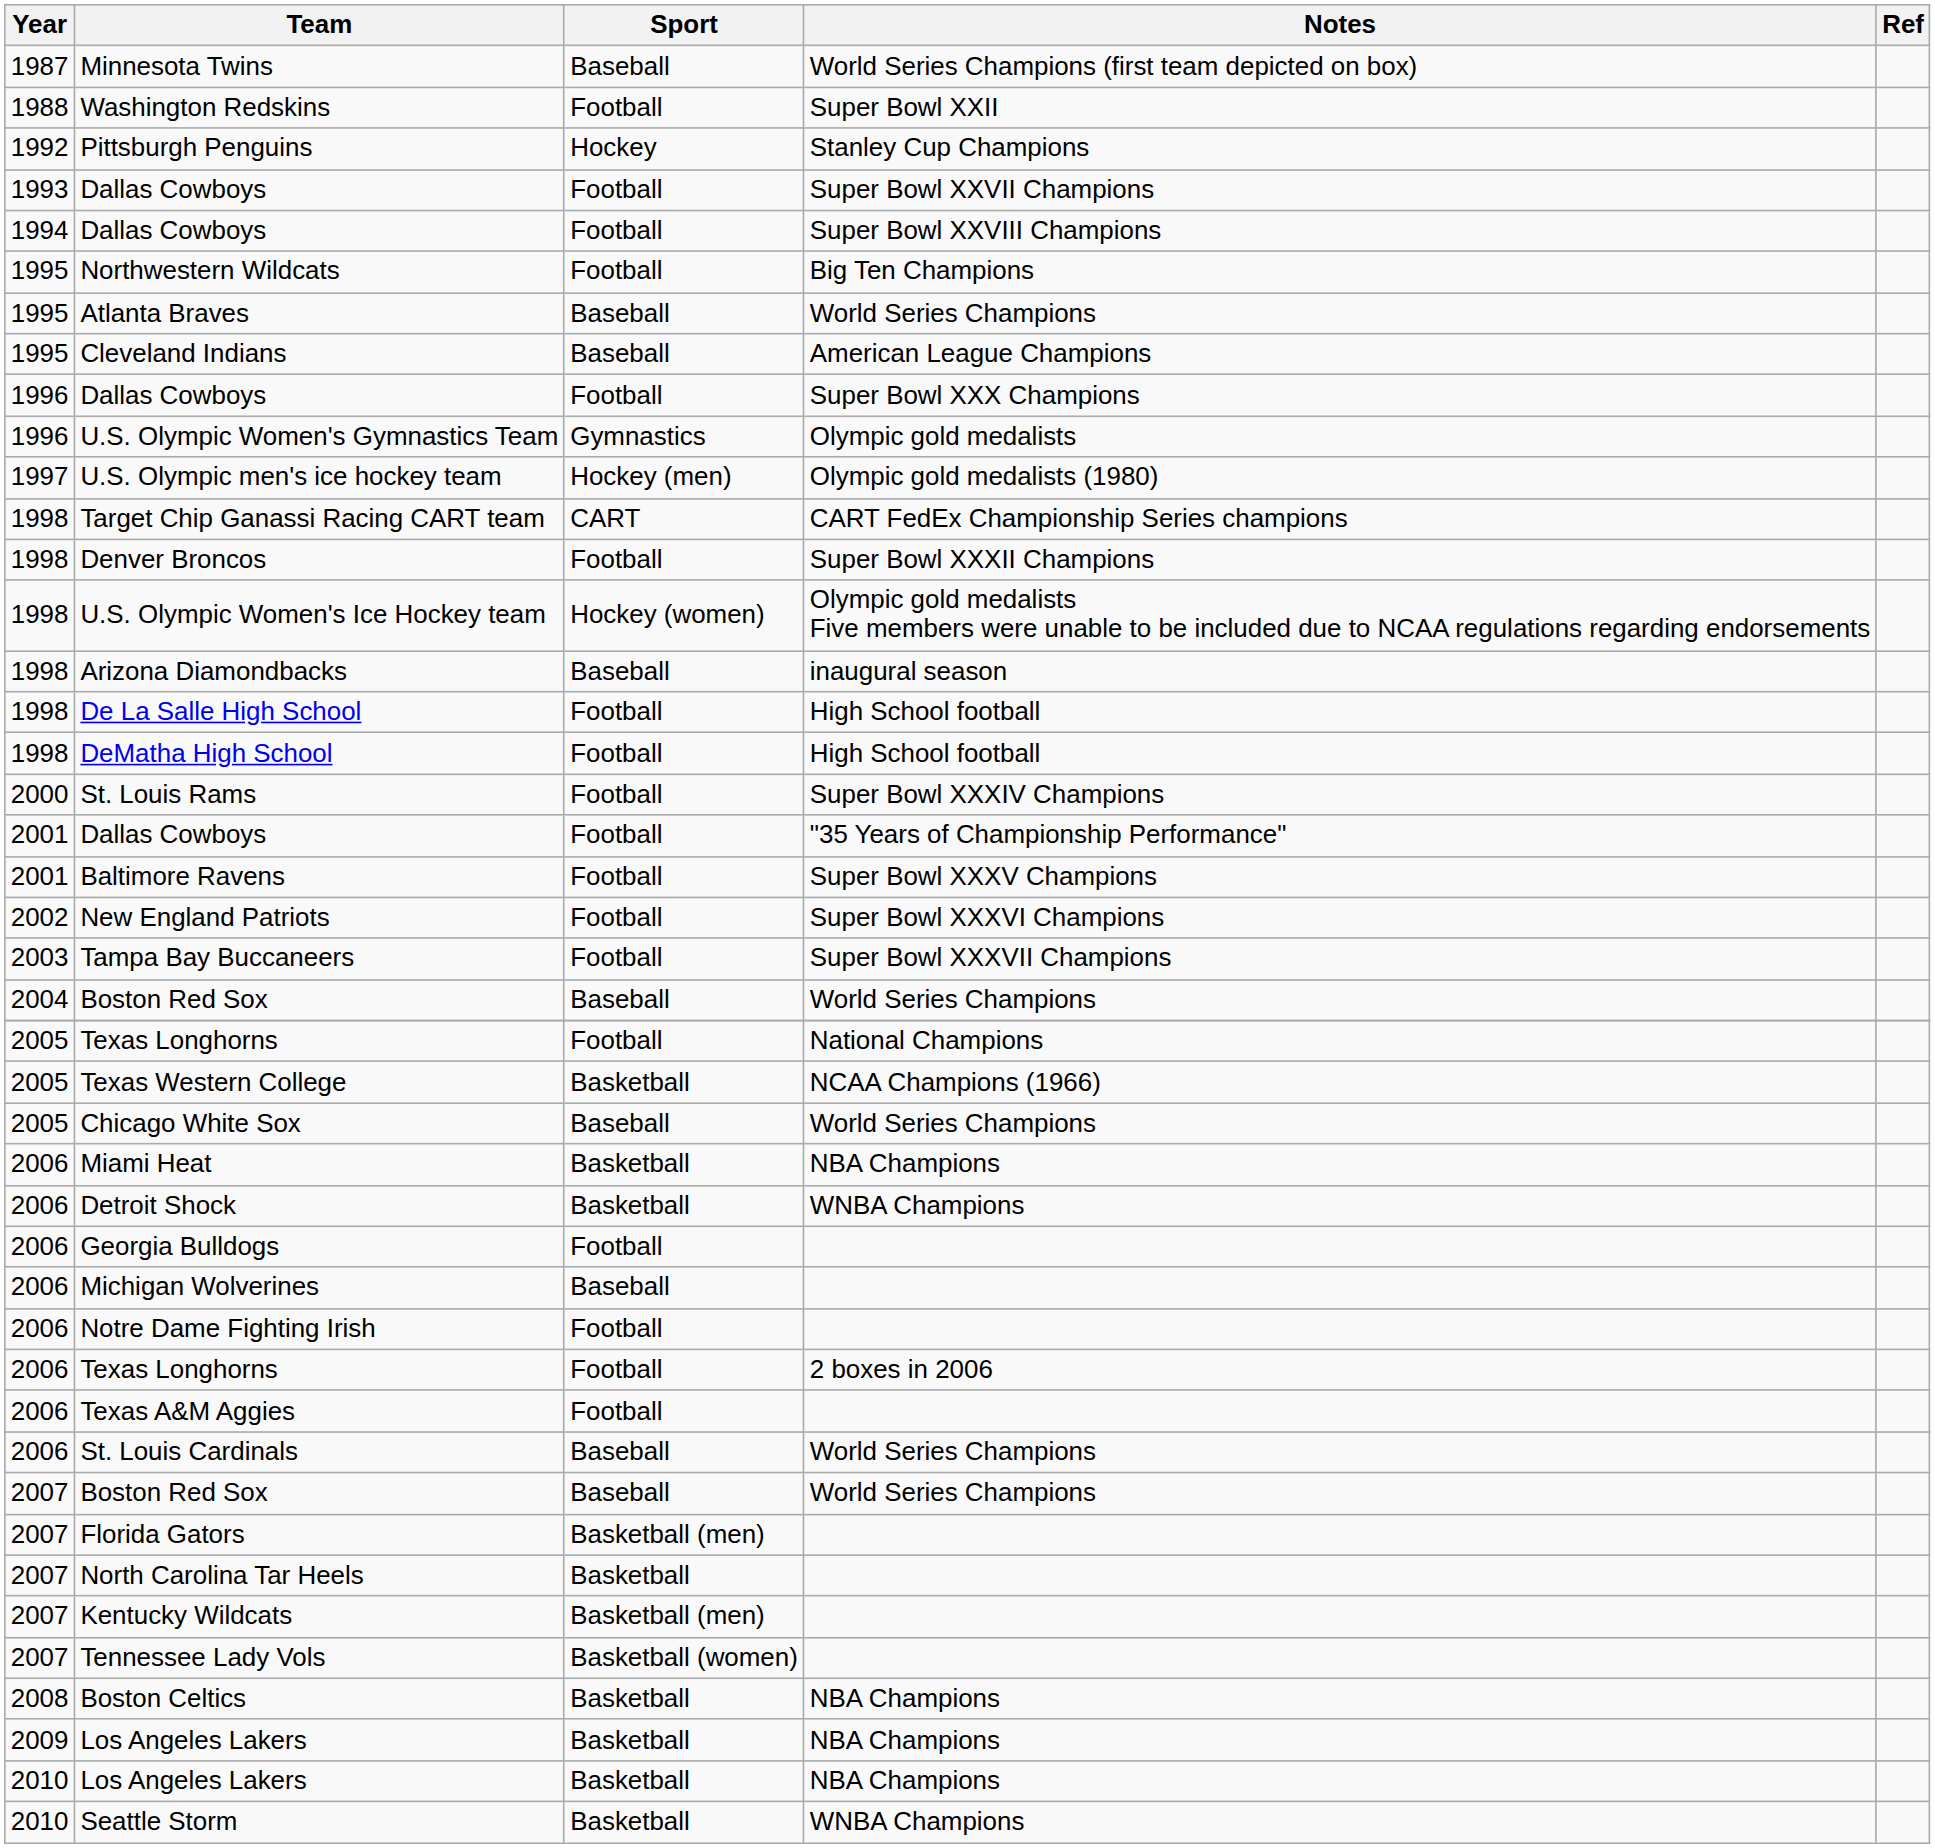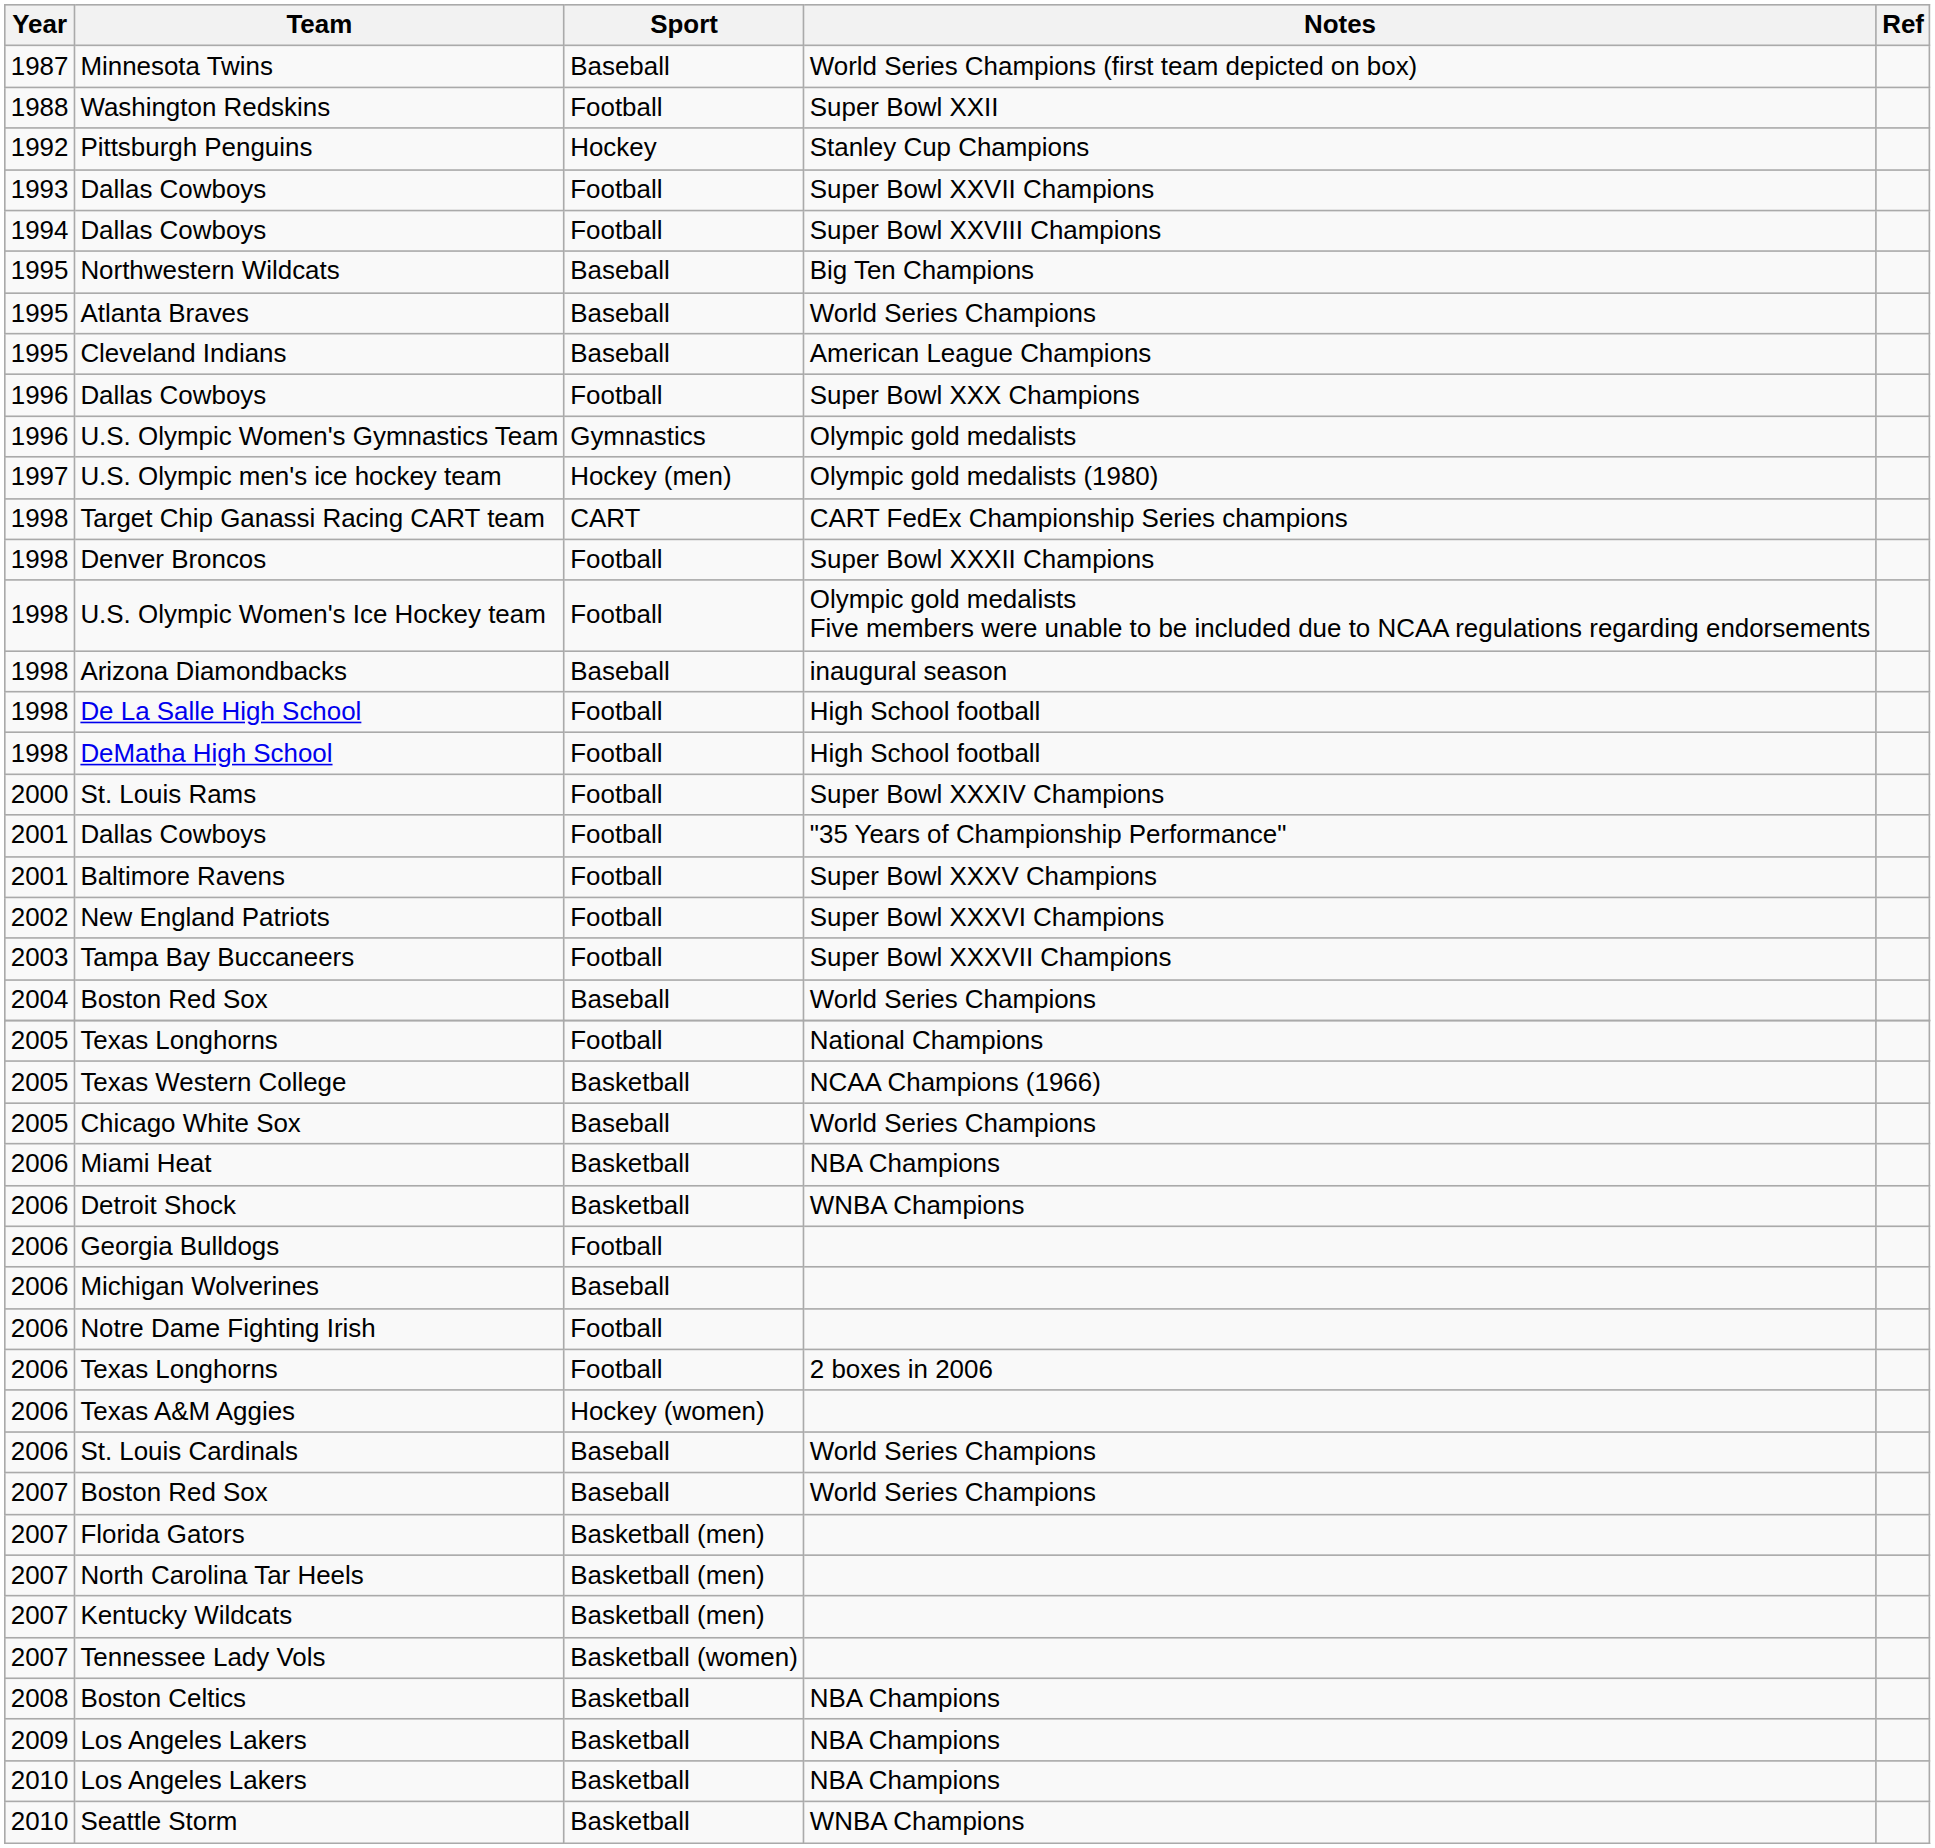Northwestern Wildcats | Sport: Football -> Baseball
U.S. Olympic Women's Ice Hockey team | Sport: Hockey (women) -> Football
Texas A&M Aggies | Sport: Football -> Hockey (women)
North Carolina Tar Heels | Sport: Basketball -> Basketball (men)
